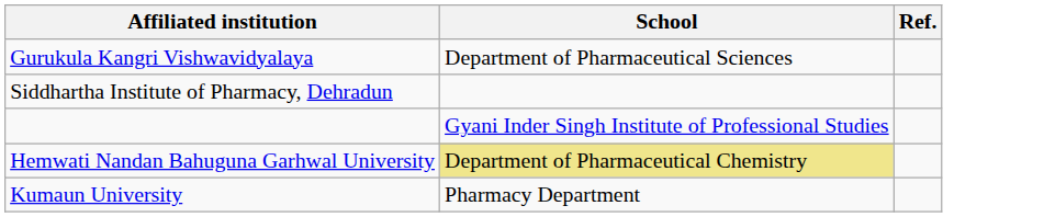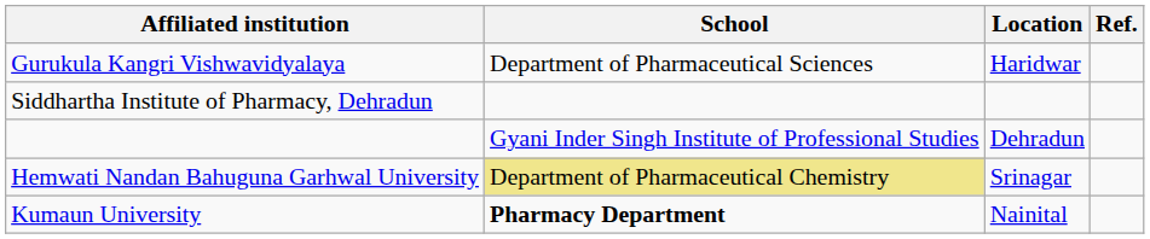+ column: Location | Haridwar | Dehradun | Srinagar | Nainital
Kumaun University | School: normal -> bold
